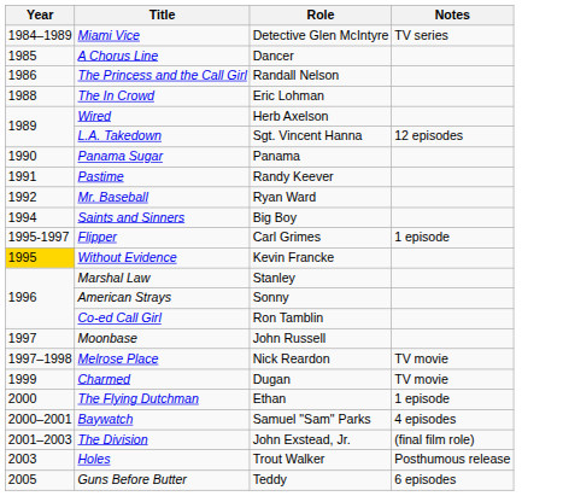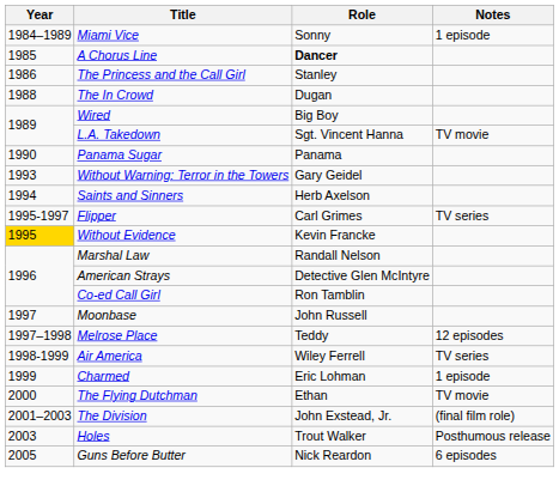Miami Vice | Role: Detective Glen McIntyre -> Sonny
Miami Vice | Notes: TV series -> 1 episode
A Chorus Line | Role: normal -> bold
The Princess and the Call Girl | Role: Randall Nelson -> Stanley
The In Crowd | Role: Eric Lohman -> Dugan
Wired | Role: Herb Axelson -> Big Boy
L.A. Takedown | Notes: 12 episodes -> TV movie
- row: 1991 | Pastime | Randy Keever
- row: 1992 | Mr. Baseball | Ryan Ward
+ row: 1993 | Without Warning: Terror in the Towers | Gary Geidel
Saints and Sinners | Role: Big Boy -> Herb Axelson
Flipper | Notes: 1 episode -> TV series
Marshal Law | Role: Stanley -> Randall Nelson
American Strays | Role: Sonny -> Detective Glen McIntyre
Melrose Place | Role: Nick Reardon -> Teddy
Melrose Place | Notes: TV movie -> 12 episodes
+ row: 1998-1999 | Air America | Wiley Ferrell | TV series
Charmed | Role: Dugan -> Eric Lohman
Charmed | Notes: TV movie -> 1 episode
The Flying Dutchman | Notes: 1 episode -> TV movie
- row: 2000–2001 | Baywatch | Samuel "Sam" Parks | 4 episodes
Guns Before Butter | Role: Teddy -> Nick Reardon
